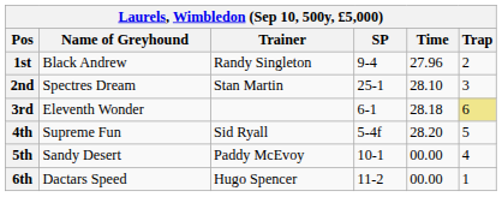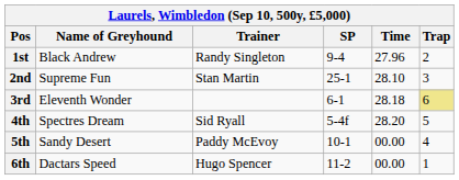2nd | Name of Greyhound: Spectres Dream -> Supreme Fun
4th | Name of Greyhound: Supreme Fun -> Spectres Dream
